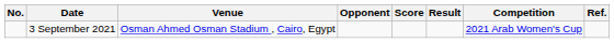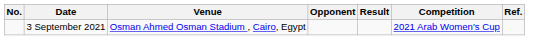- column: Score
